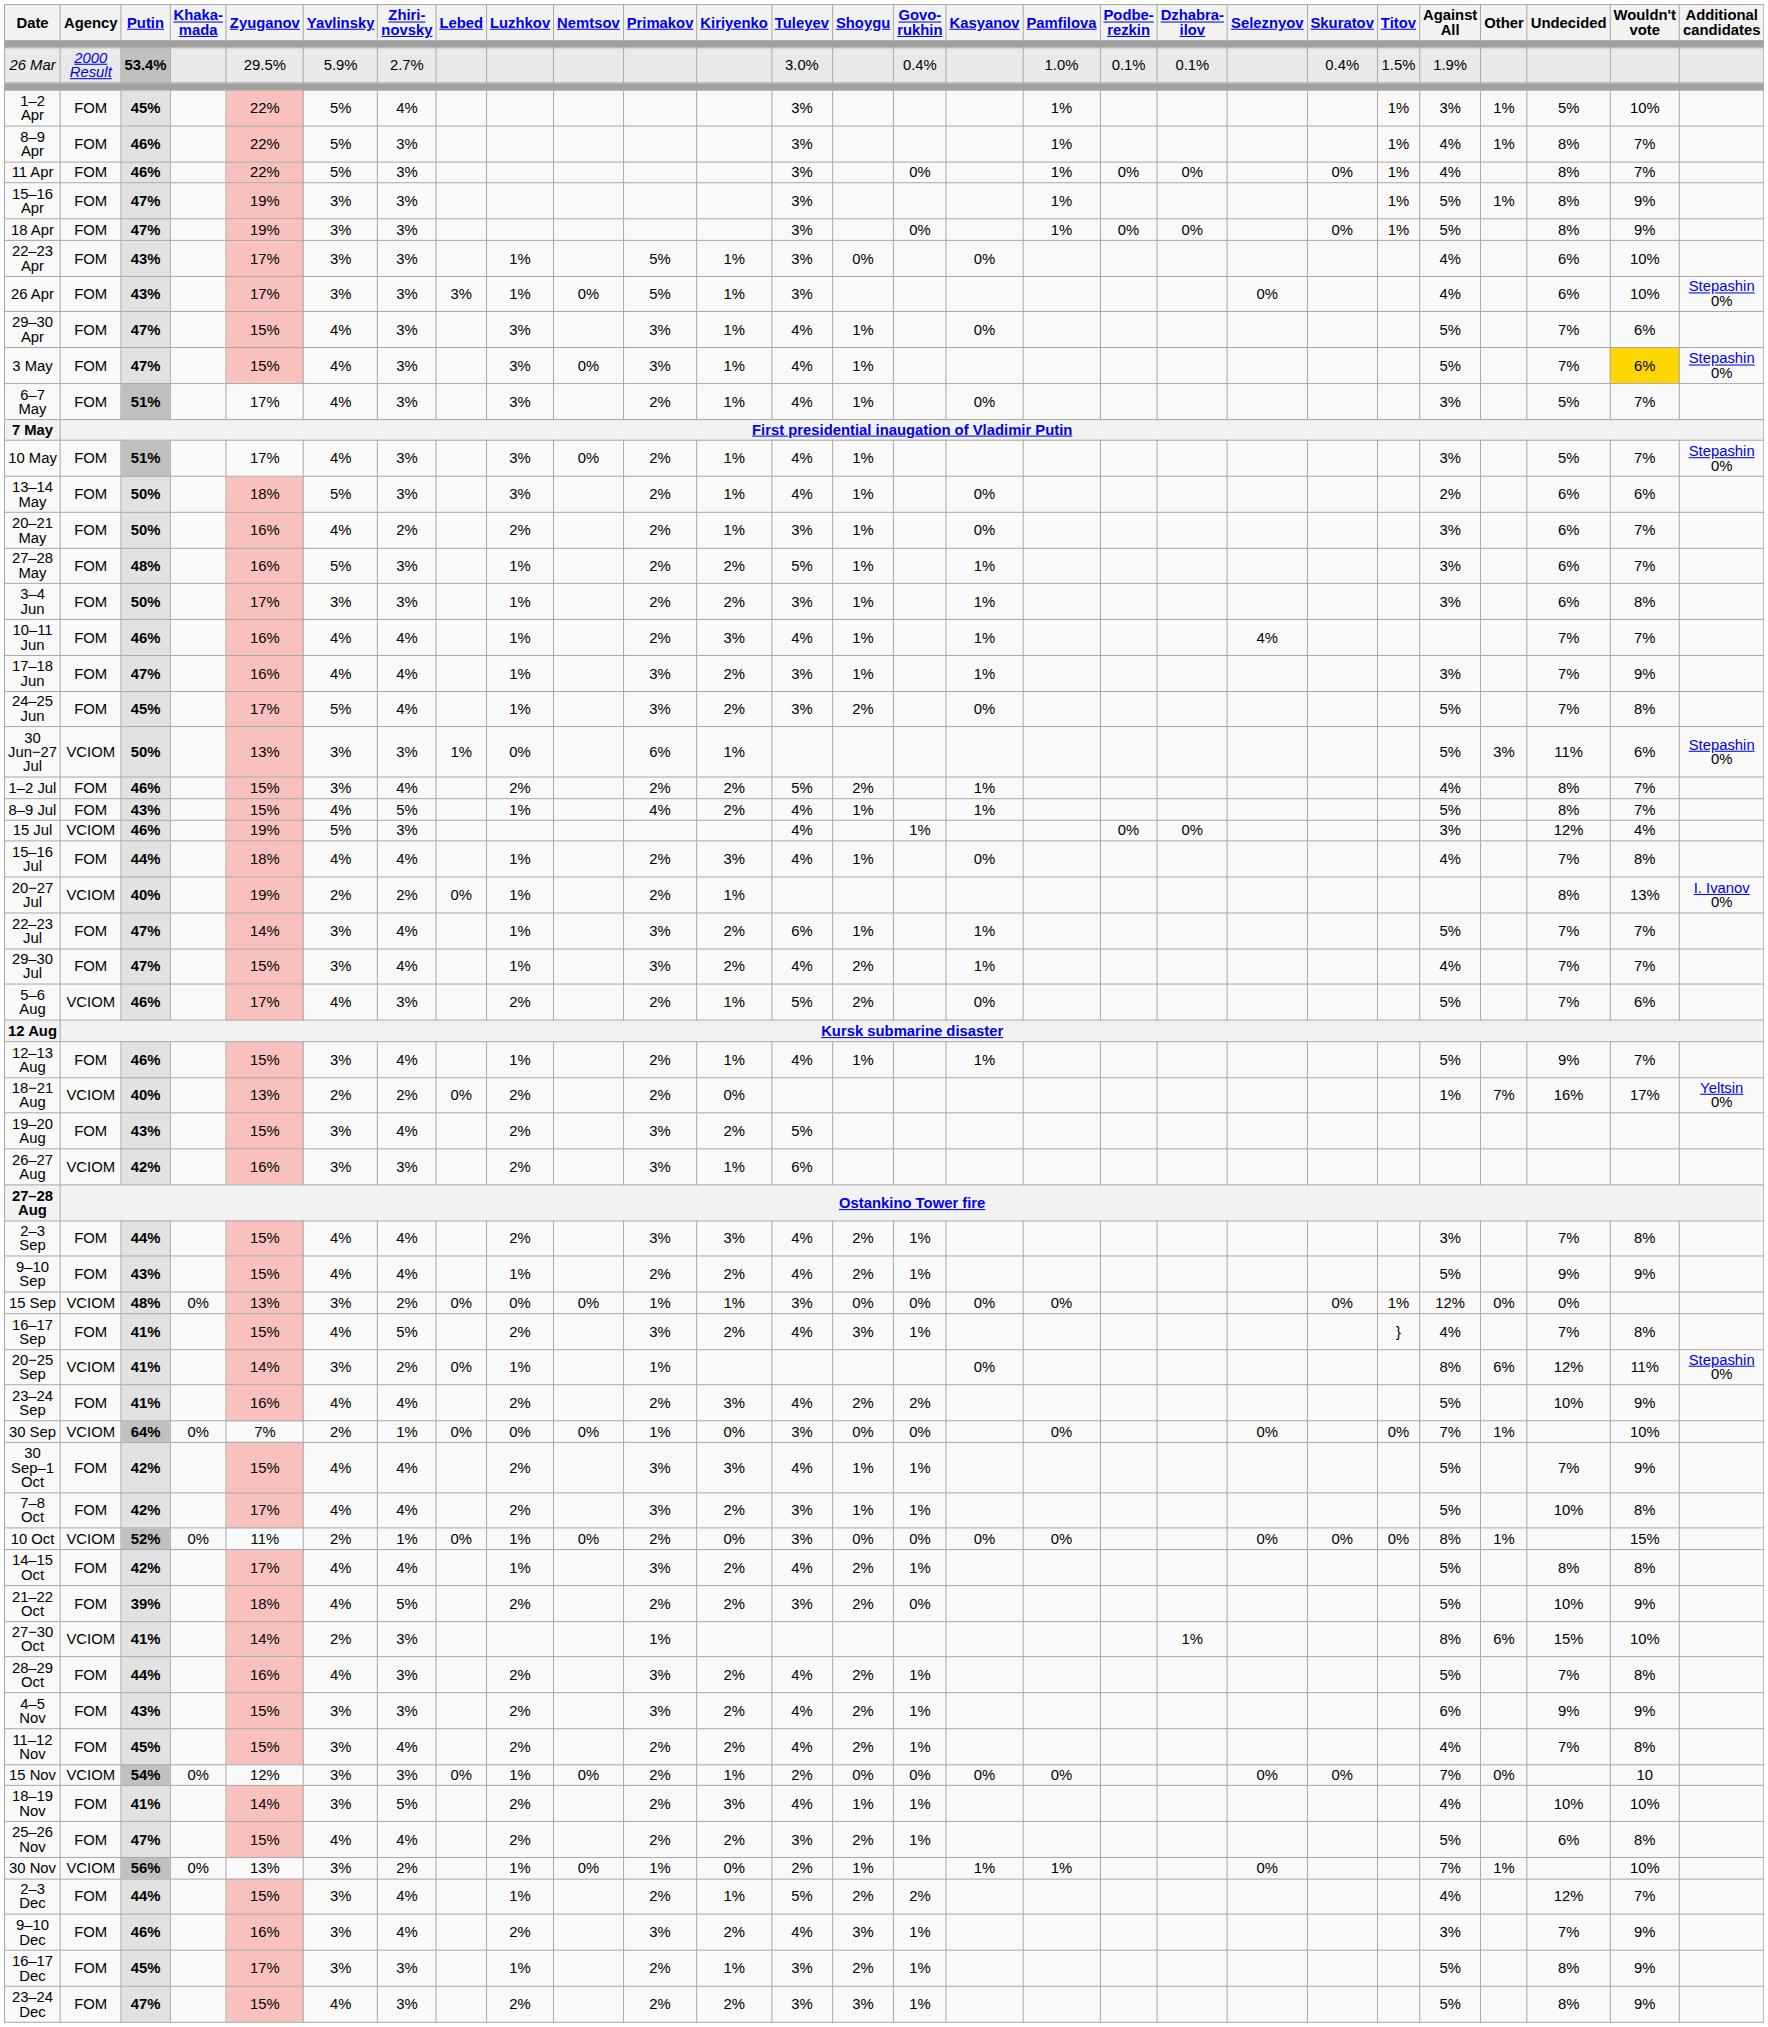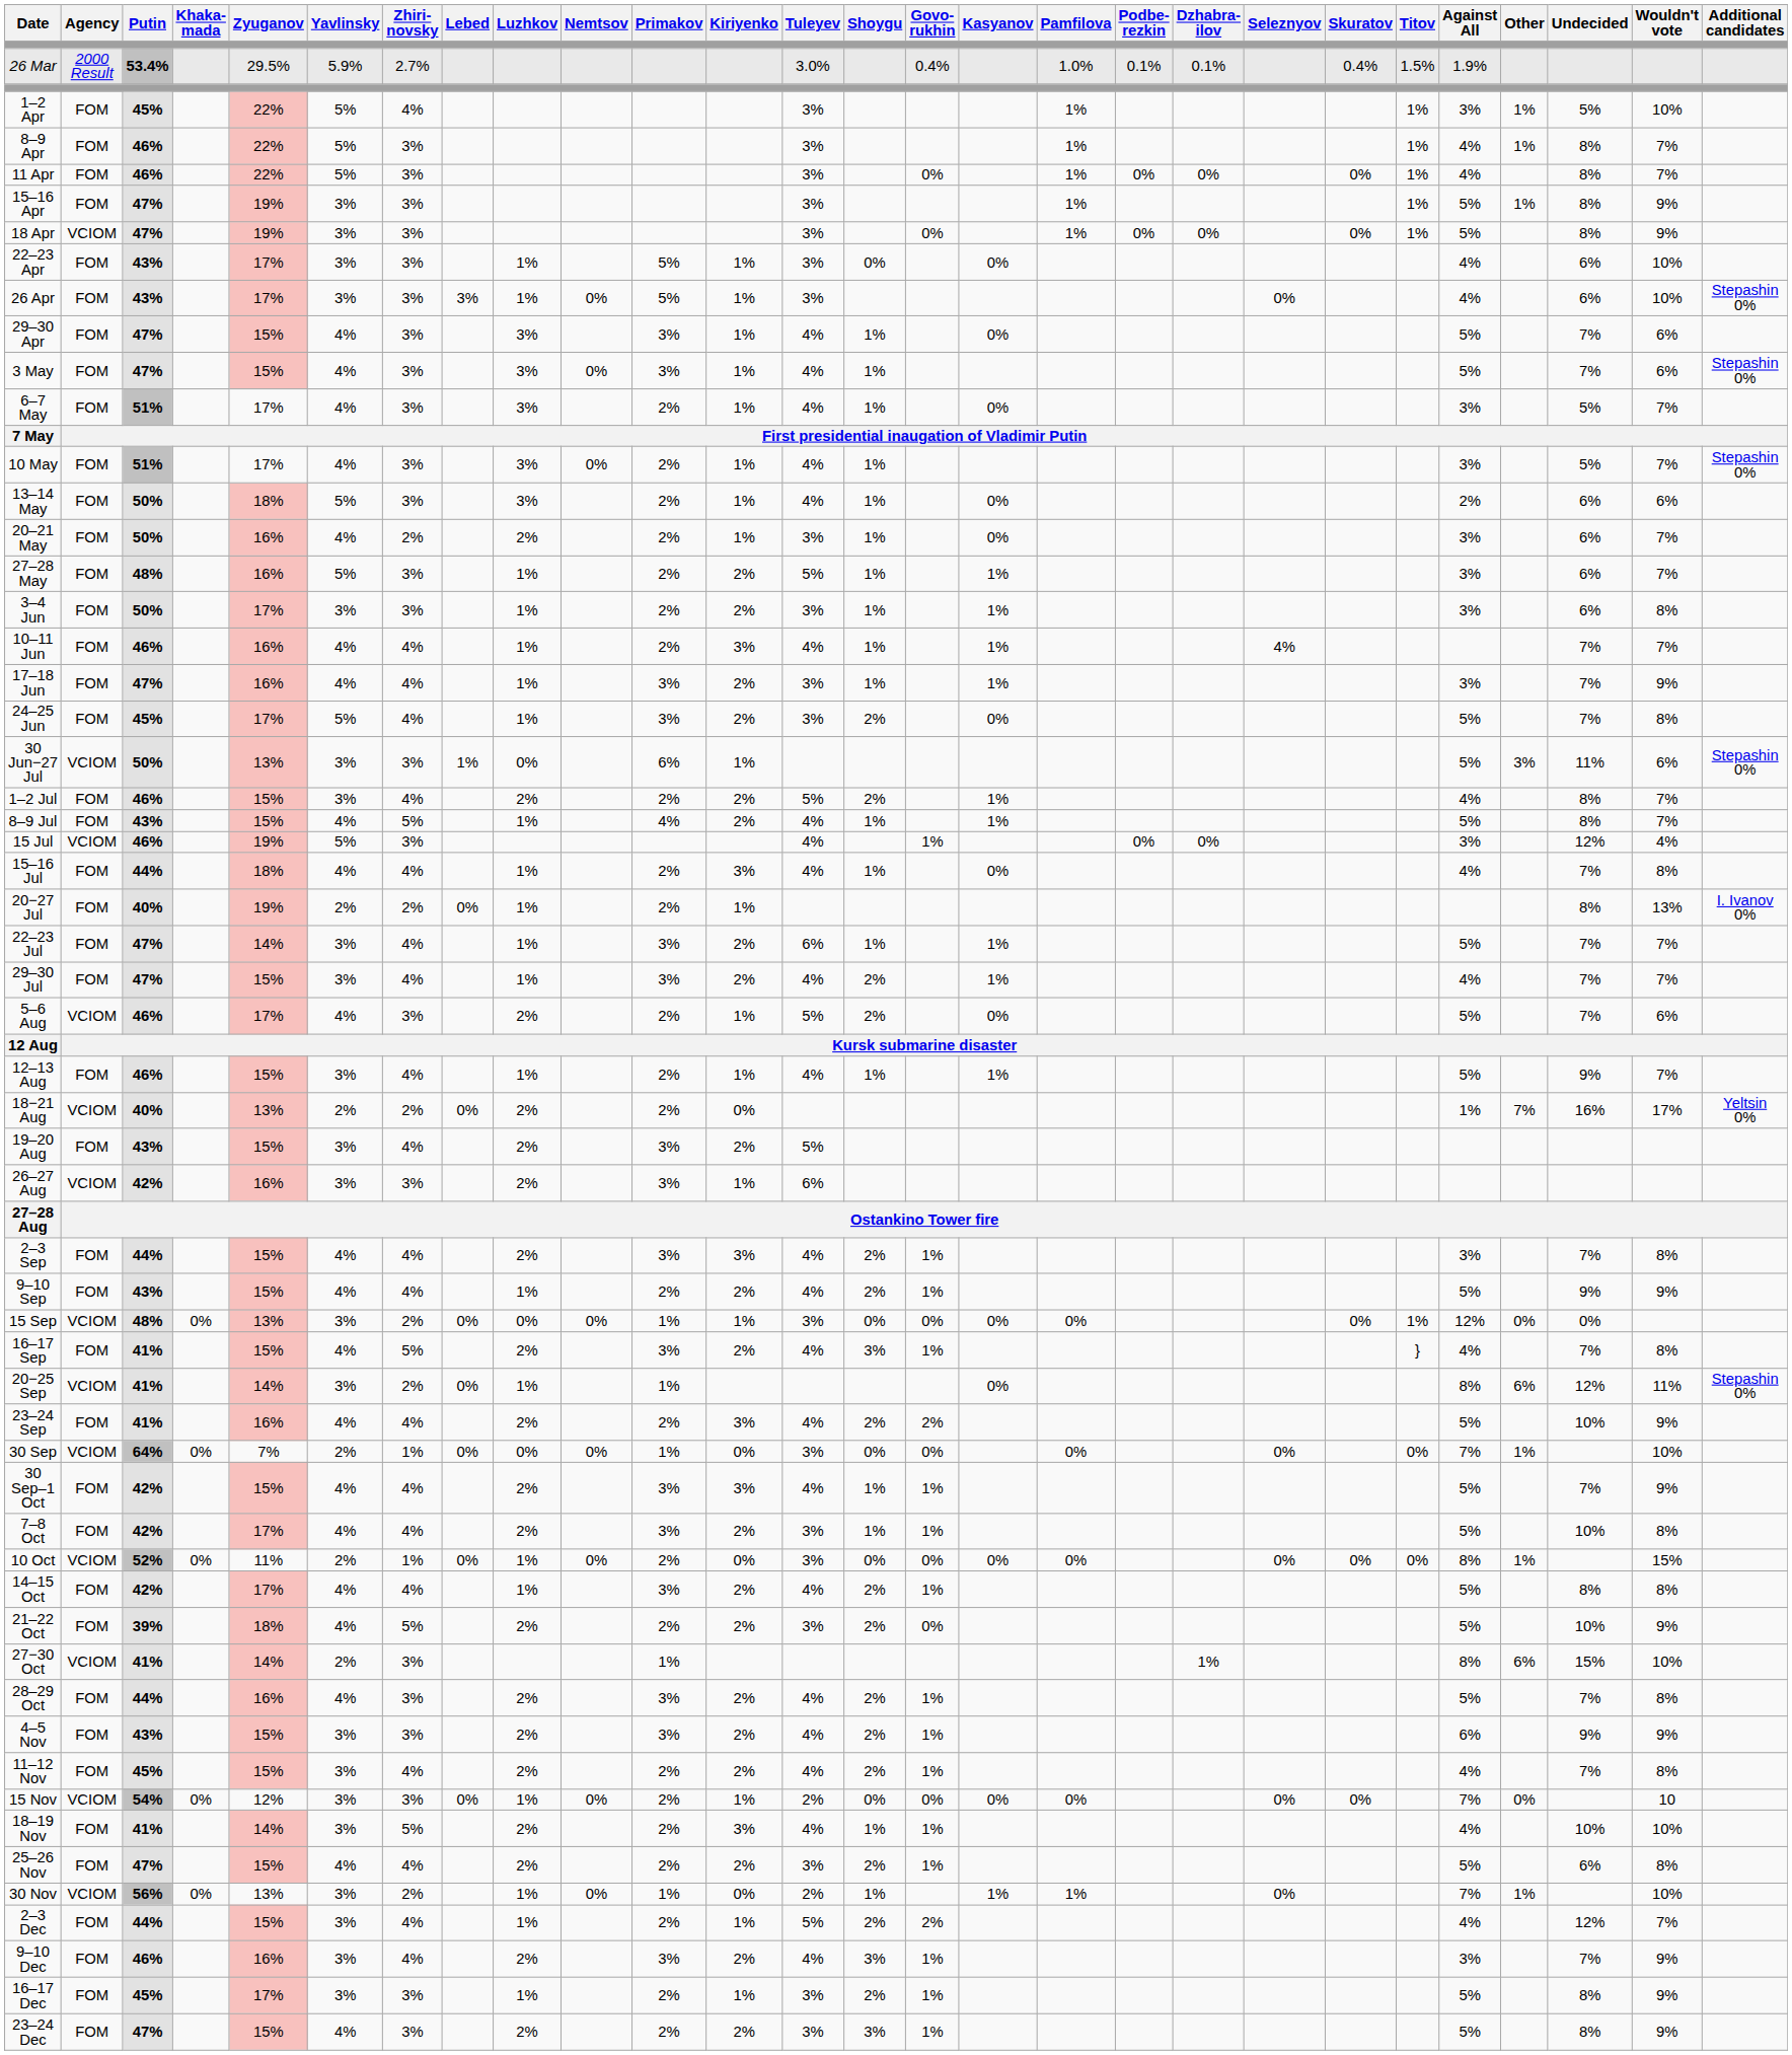18 Apr | Agency: FOM -> VCIOM
3 May | Wouldn't vote: gold background -> no background
20−27 Jul | Agency: VCIOM -> FOM
